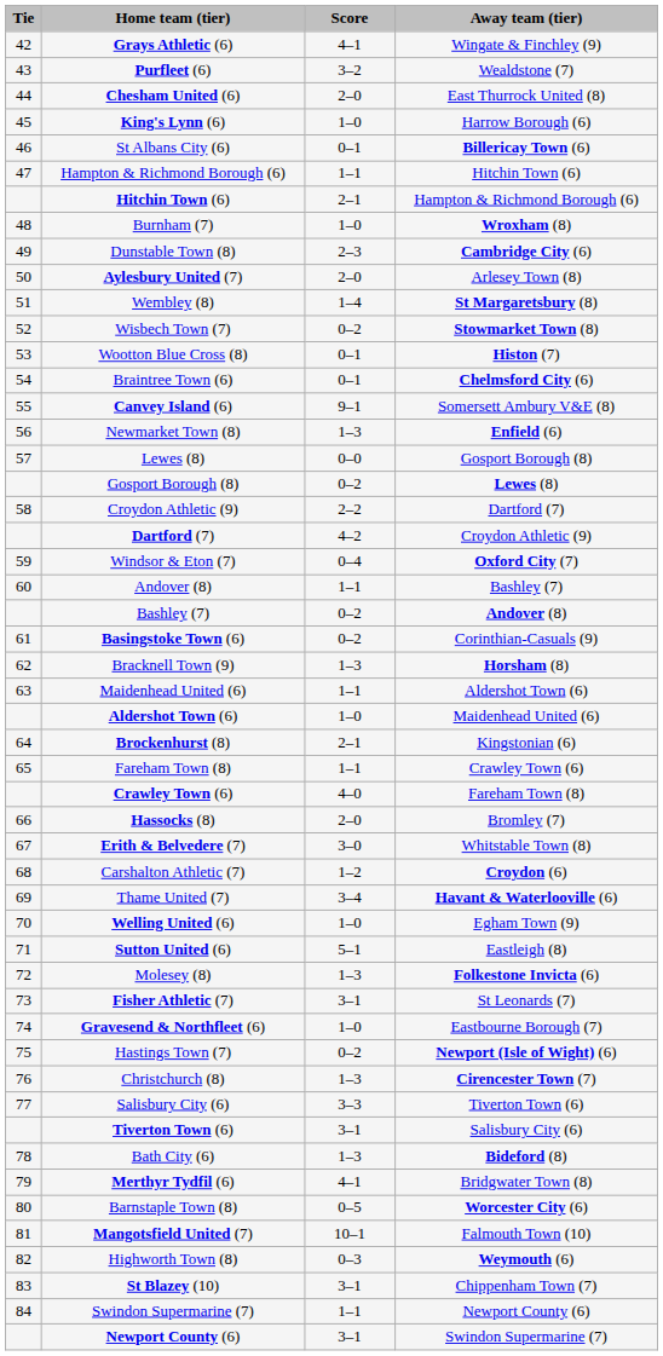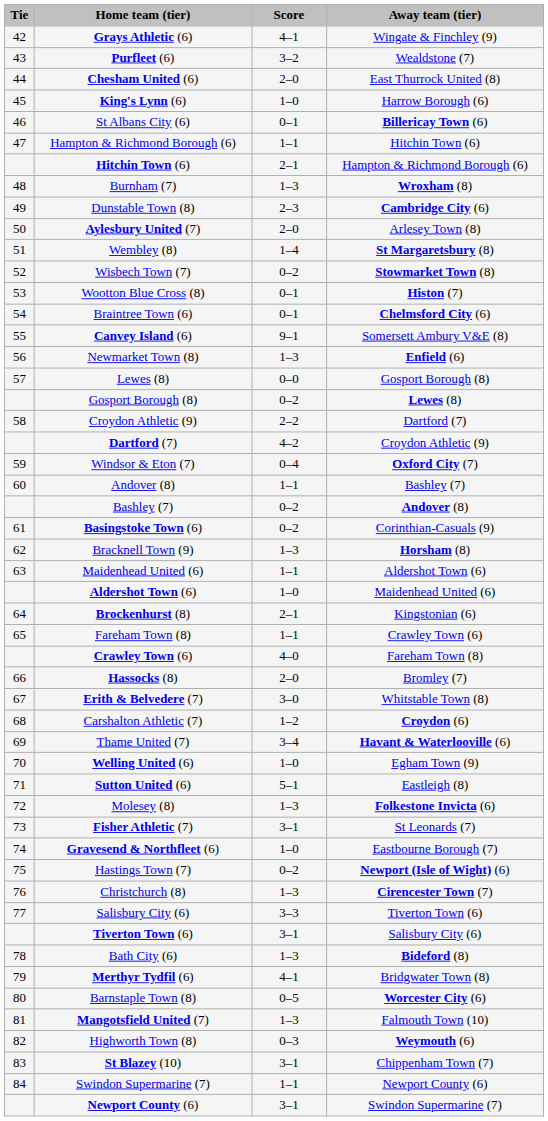Burnham (7) | Score: 1–0 -> 1–3
Mangotsfield United (7) | Score: 10–1 -> 1–3
